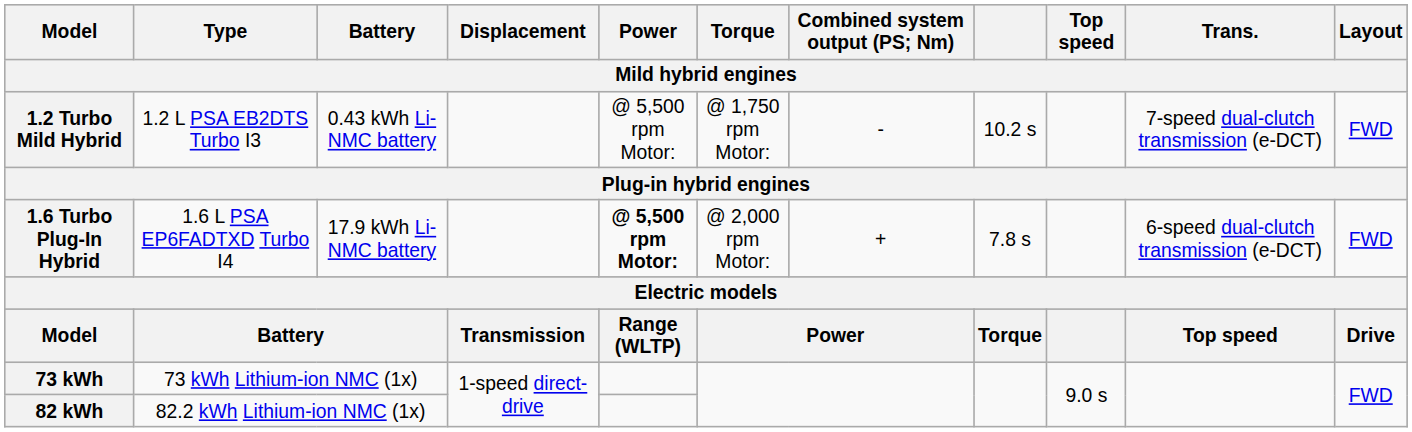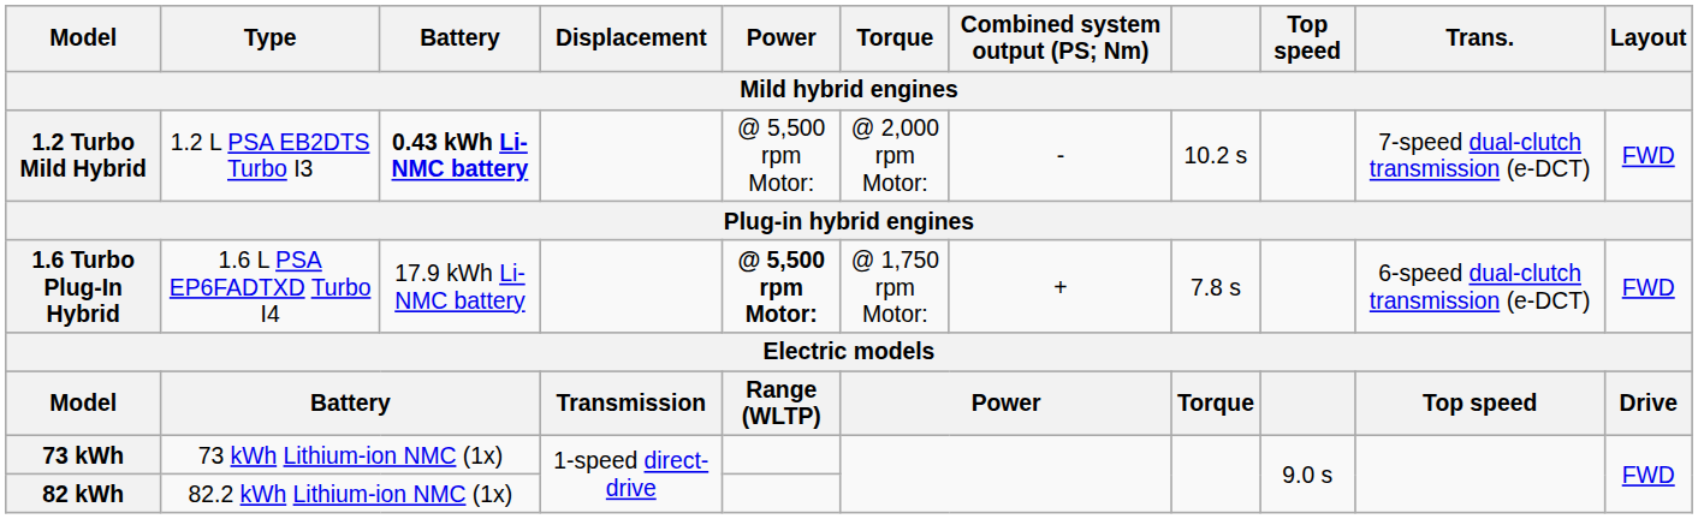1.2 Turbo Mild Hybrid | Battery: normal -> bold
1.2 Turbo Mild Hybrid | Torque: @ 1,750 rpm Motor: -> @ 2,000 rpm Motor:
1.6 Turbo Plug-In Hybrid | Torque: @ 2,000 rpm Motor: -> @ 1,750 rpm Motor:
